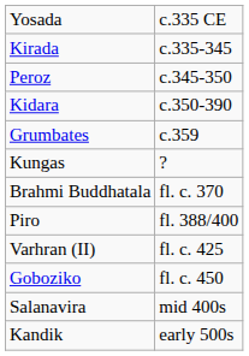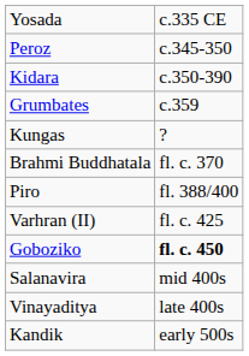- row: Kirada | c.335-345
Goboziko | column 2: normal -> bold
+ row: Vinayaditya | late 400s
